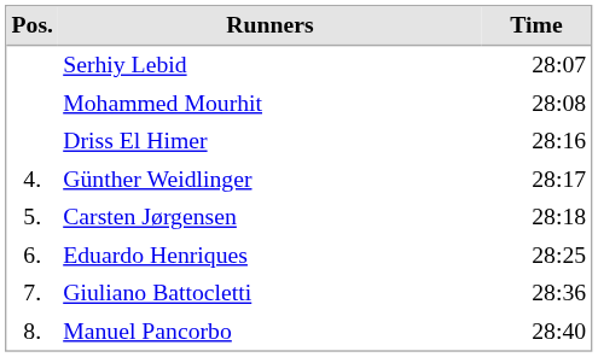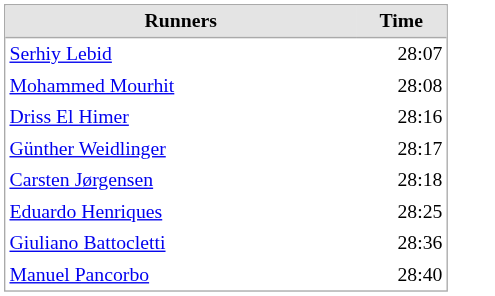- column: Pos. | 4. | 5. | 6. | 7. | 8.
